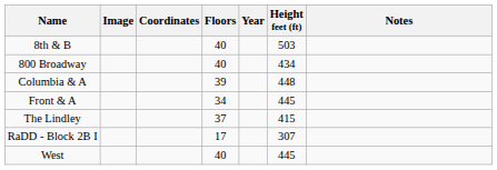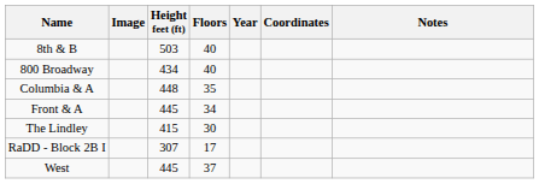columns swapped: Height feet (ft) <-> Coordinates
Columbia & A | Floors: 39 -> 35
The Lindley | Floors: 37 -> 30
West | Floors: 40 -> 37
